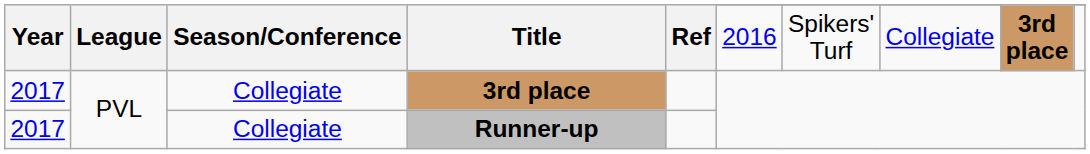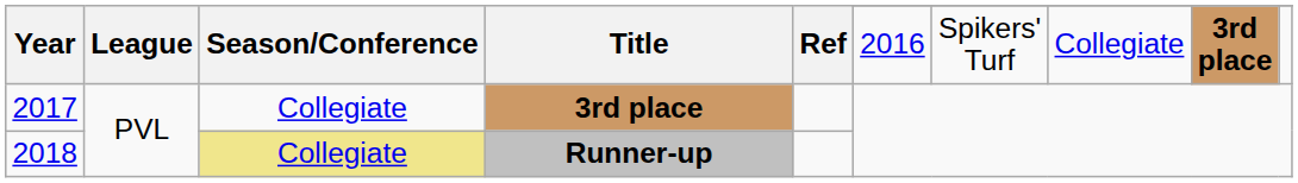Runner-up | Year: 2017 -> 2018
Runner-up | Season/Conference: no background -> khaki background
